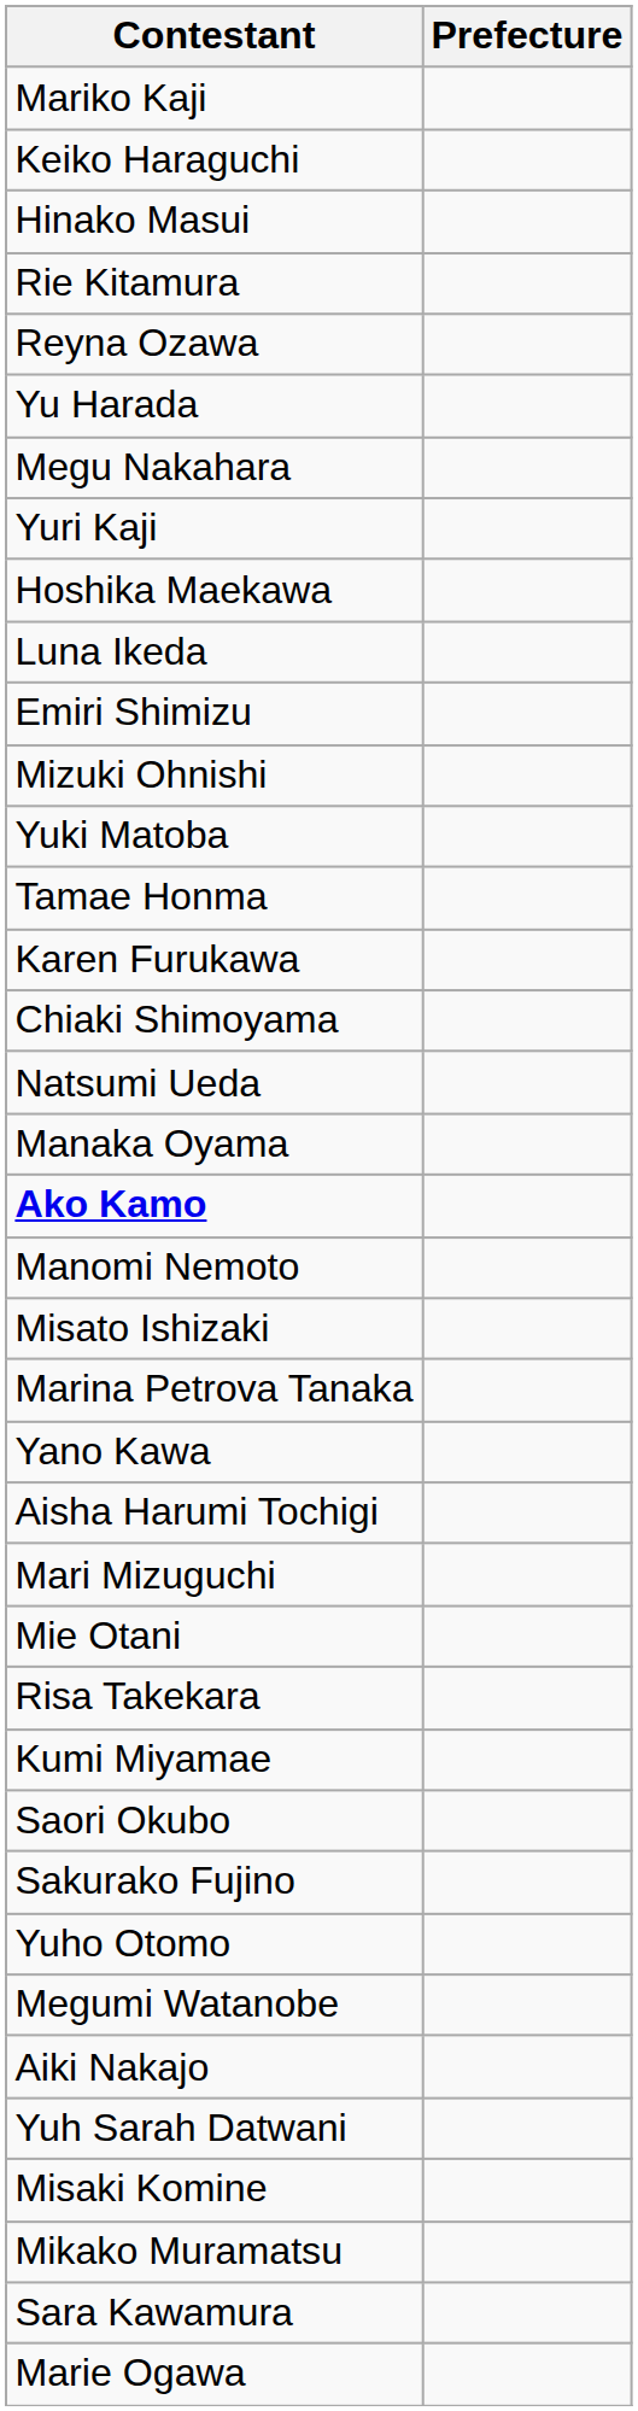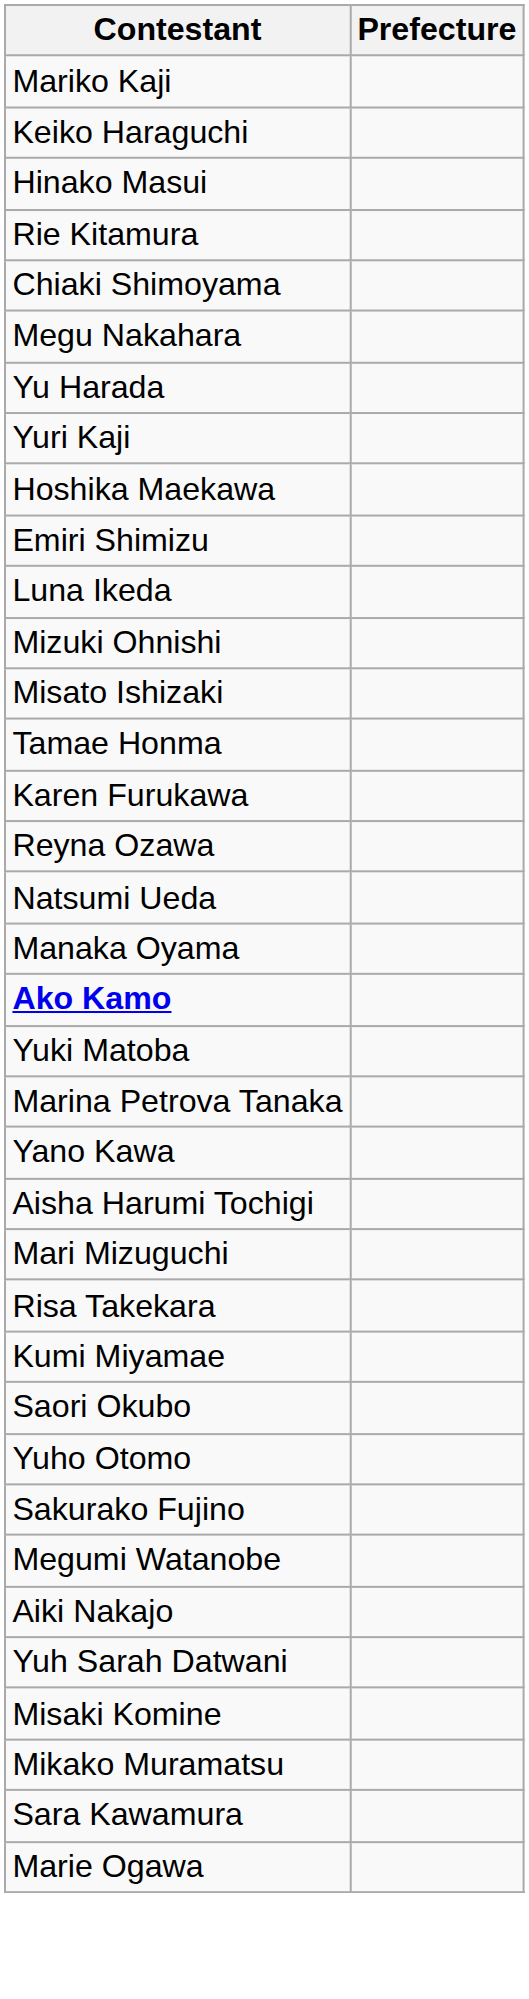rows swapped: Chiaki Shimoyama <-> Reyna Ozawa
rows swapped: Yu Harada <-> Megu Nakahara
rows swapped: Luna Ikeda <-> Emiri Shimizu
rows swapped: Misato Ishizaki <-> Yuki Matoba
- row: Manomi Nemoto
- row: Mie Otani
rows swapped: Yuho Otomo <-> Sakurako Fujino
